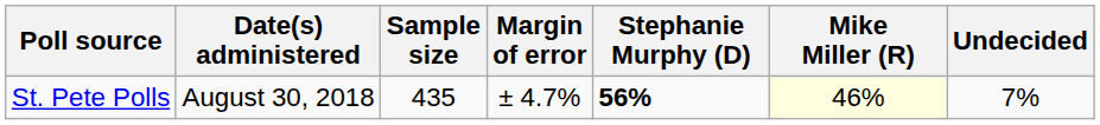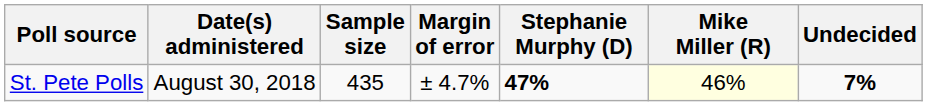St. Pete Polls | Stephanie Murphy (D): 56% -> 47%
St. Pete Polls | Undecided: normal -> bold
